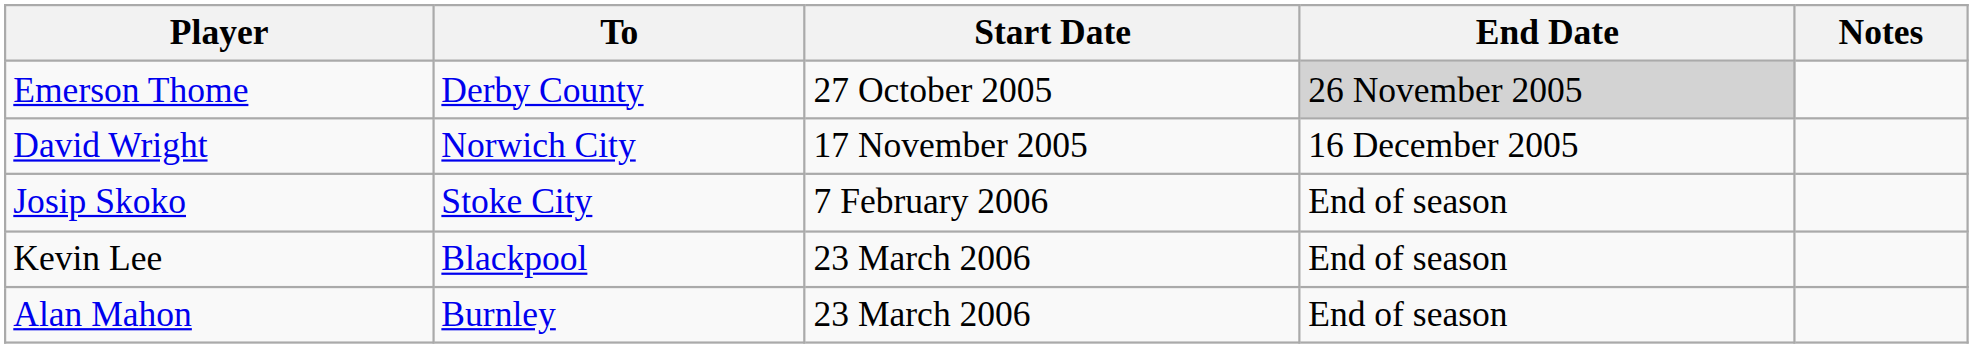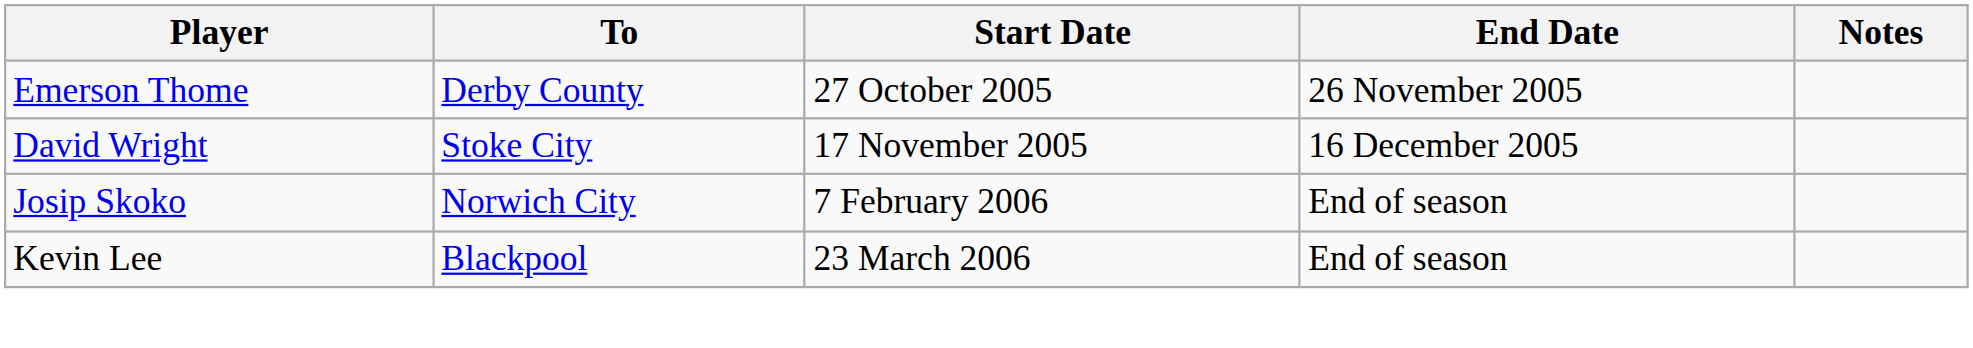Emerson Thome | End Date: lightgrey background -> no background
David Wright | To: Norwich City -> Stoke City
Josip Skoko | To: Stoke City -> Norwich City
- row: Alan Mahon | Burnley | 23 March 2006 | End of season
